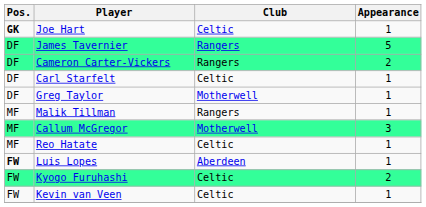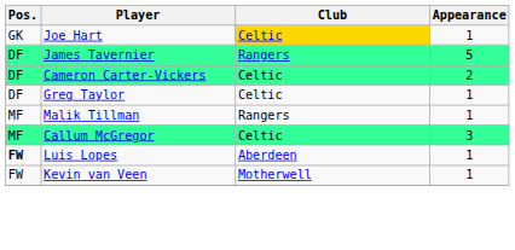Joe Hart | Pos.: bold -> normal
Joe Hart | Club: no background -> gold background
Cameron Carter-Vickers | Club: Rangers -> Celtic
- row: DF | Carl Starfelt | Celtic | 1
Greg Taylor | Club: Motherwell -> Celtic
Callum McGregor | Club: Motherwell -> Celtic
- row: MF | Reo Hatate | Celtic | 1
- row: FW | Kyogo Furuhashi | Celtic | 2
Kevin van Veen | Club: Celtic -> Motherwell
